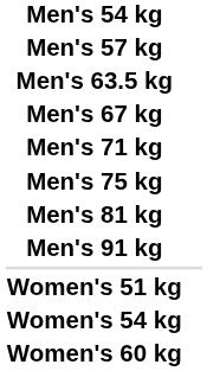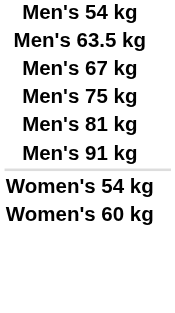- row: Men's 57 kg
- row: Men's 71 kg
- row: Women's 51 kg
